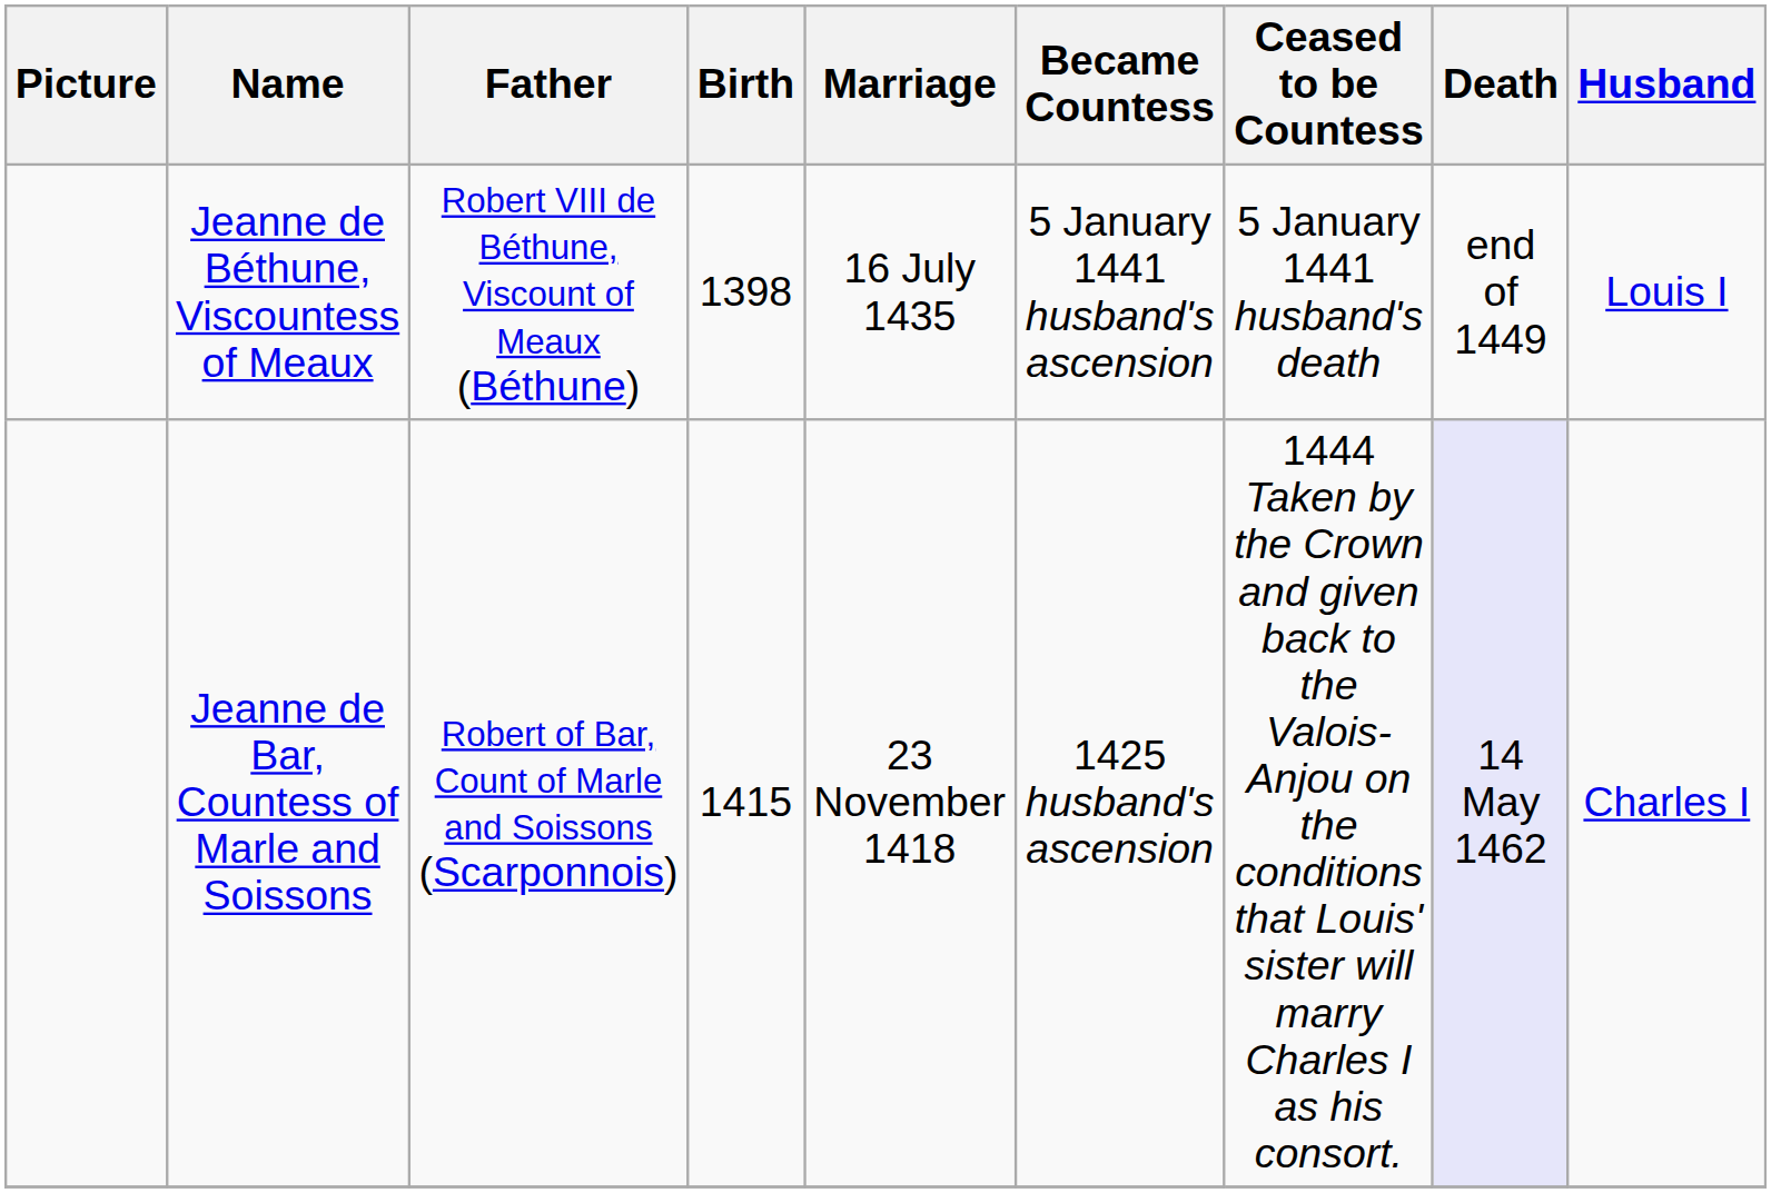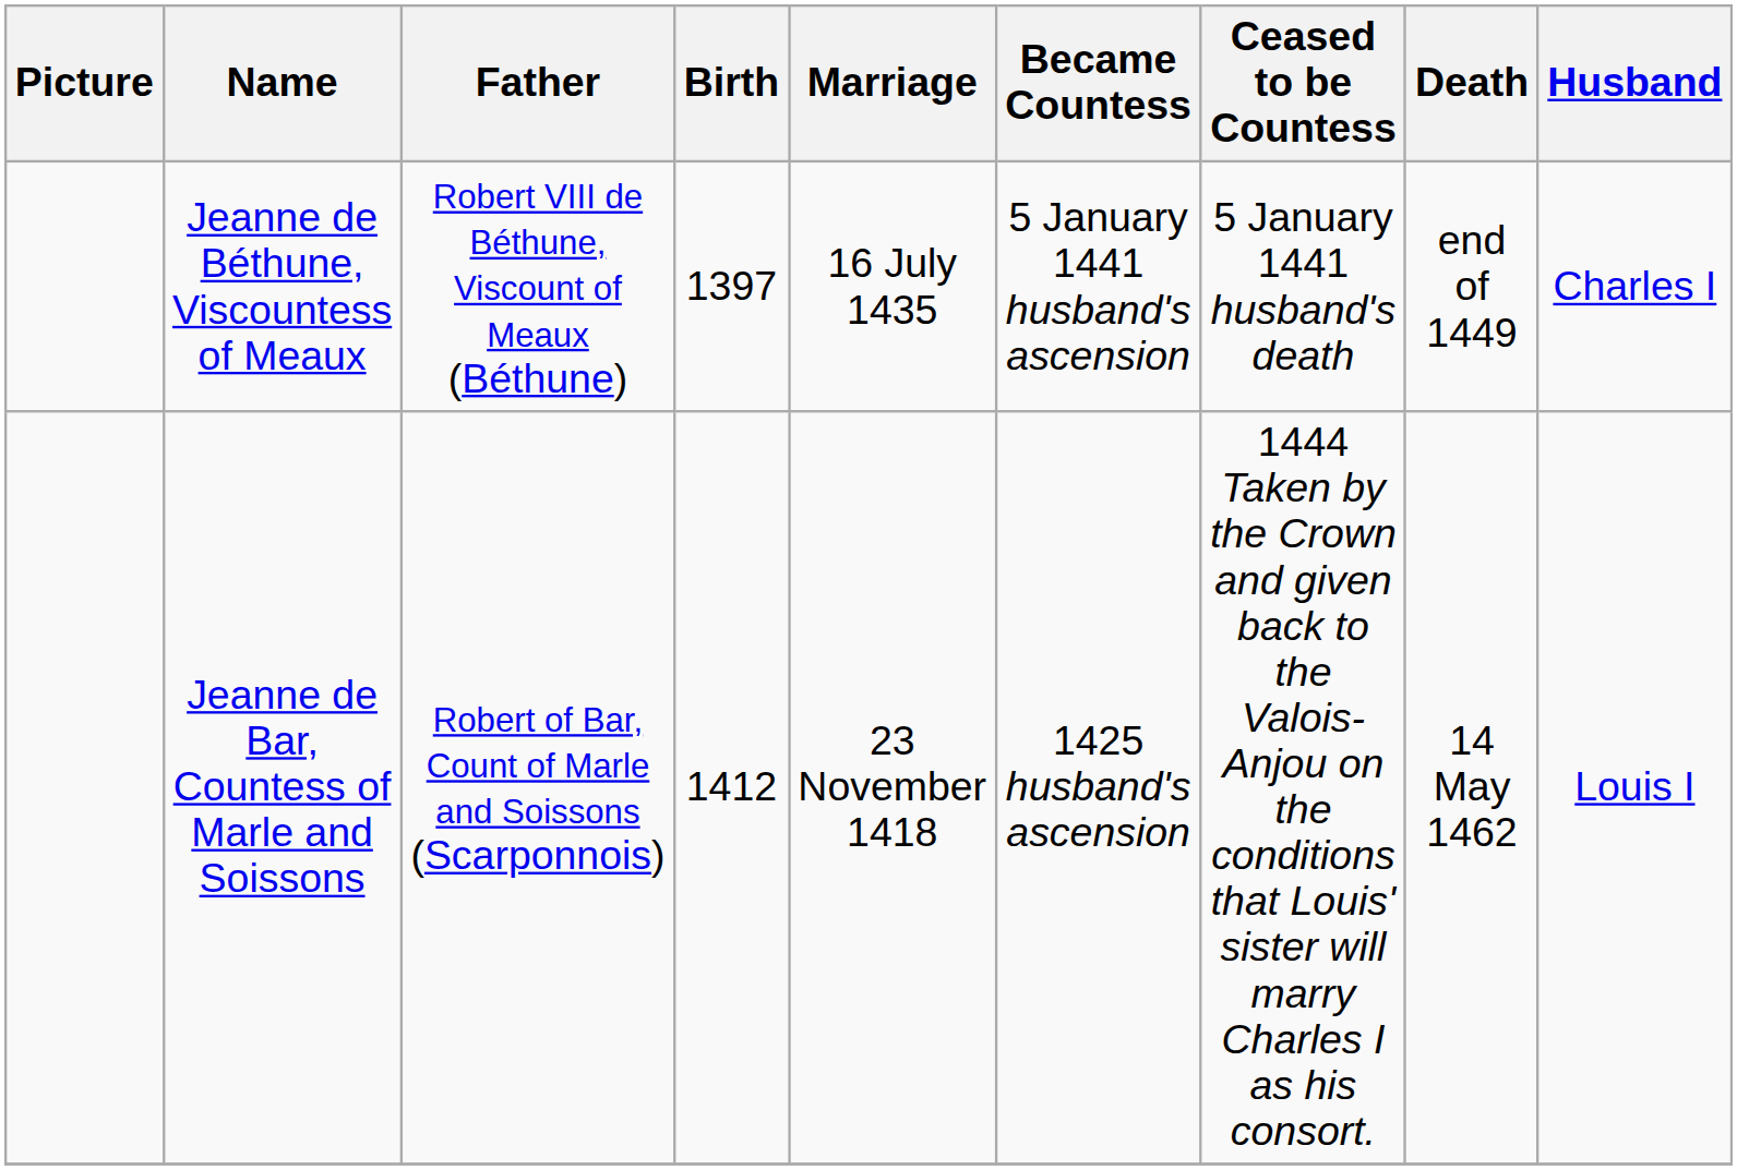Jeanne de Béthune, Viscountess of Meaux | Birth: 1398 -> 1397
Jeanne de Béthune, Viscountess of Meaux | Husband: Louis I -> Charles I
Jeanne de Bar, Countess of Marle and Soissons | Birth: 1415 -> 1412
Jeanne de Bar, Countess of Marle and Soissons | Death: lavender background -> no background
Jeanne de Bar, Countess of Marle and Soissons | Husband: Charles I -> Louis I
